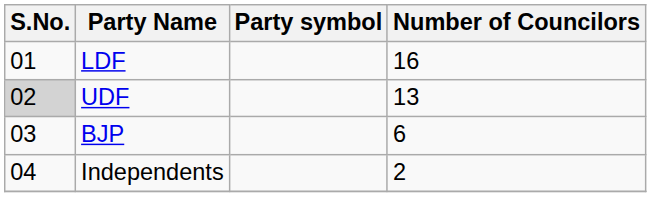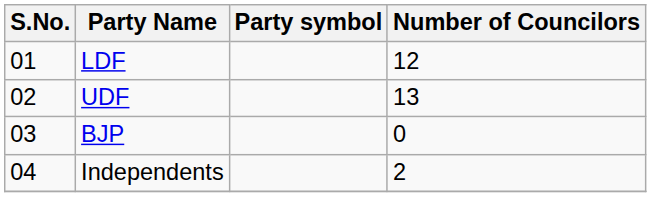LDF | Number of Councilors: 16 -> 12
UDF | S.No.: lightgrey background -> no background
BJP | Number of Councilors: 6 -> 0
